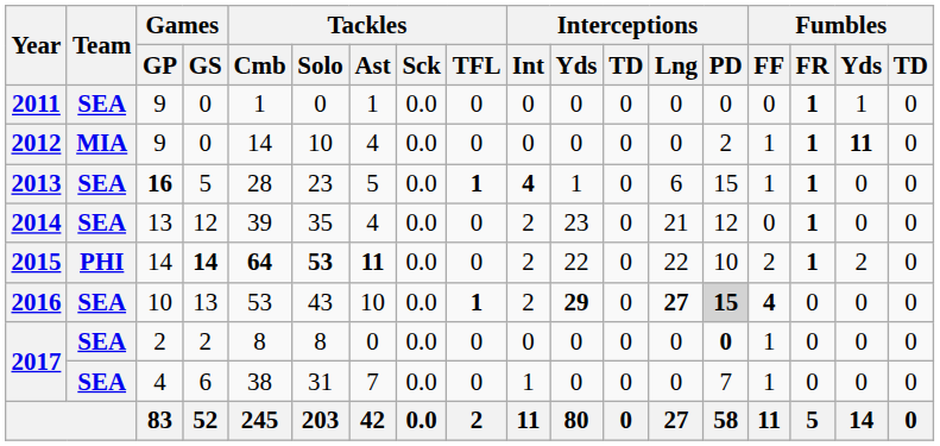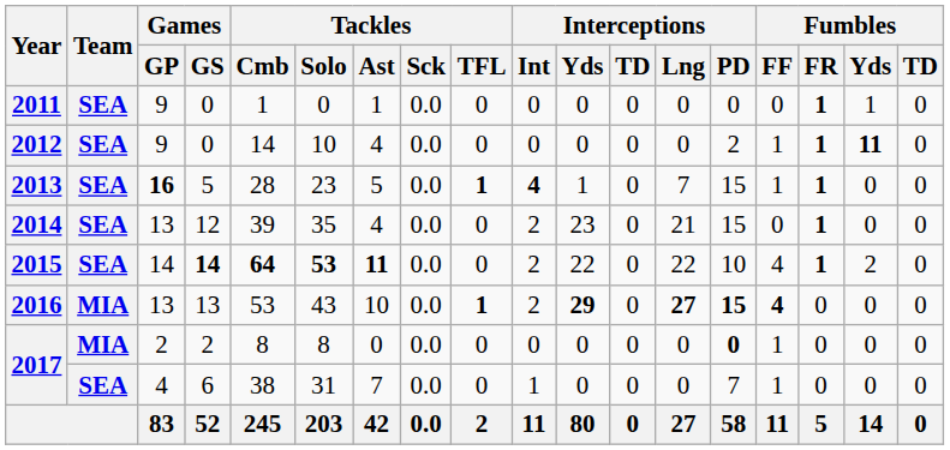2012 | Team: MIA -> SEA
2013 | Interceptions / Lng: 6 -> 7
2014 | Interceptions / PD: 12 -> 15
2015 | Team: PHI -> SEA
2015 | Fumbles / FF: 2 -> 4
2016 | Team: SEA -> MIA
2016 | Games / GP: 10 -> 13
2016 | Interceptions / PD: lightgrey background -> no background
2017 / 2 | Team: SEA -> MIA
